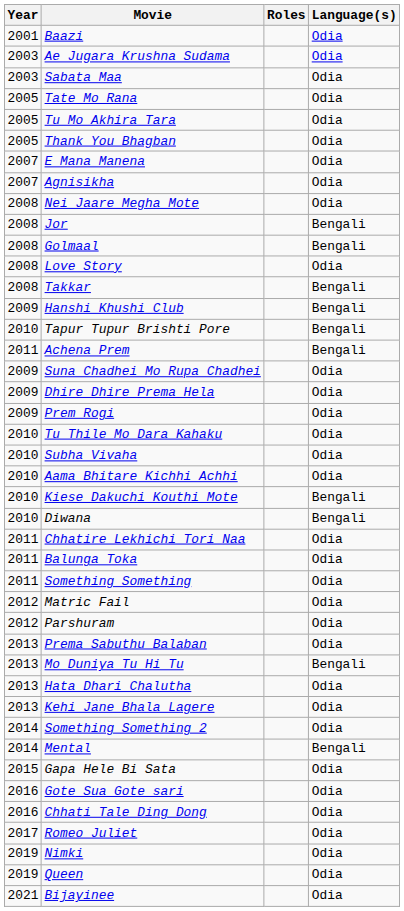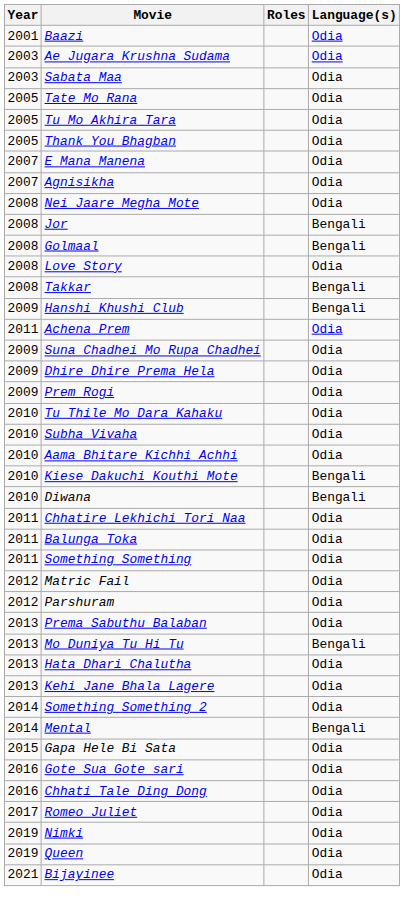- row: 2010 | Tapur Tupur Brishti Pore | Bengali
Achena Prem | Language(s): Bengali -> Odia
